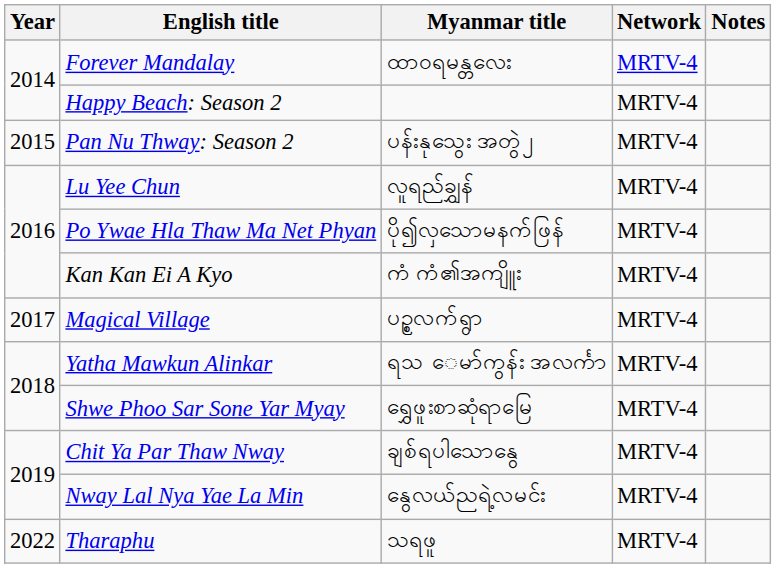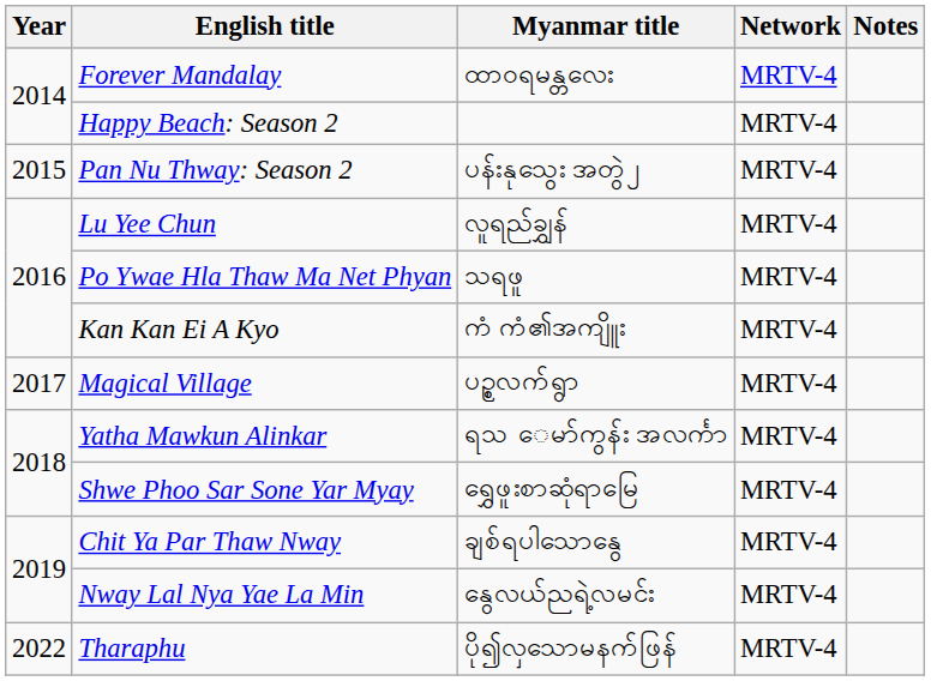Po Ywae Hla Thaw Ma Net Phyan | Myanmar title: ပို၍လှသောမနက်ဖြန် -> သရဖူ
Tharaphu | Myanmar title: သရဖူ -> ပို၍လှသောမနက်ဖြန်
